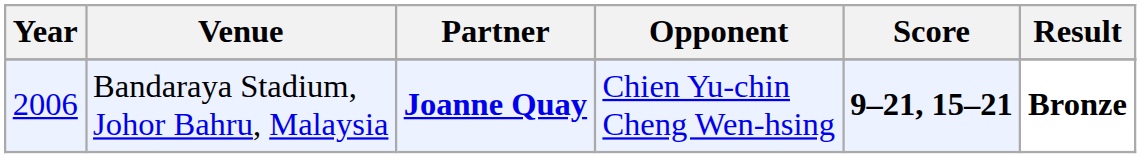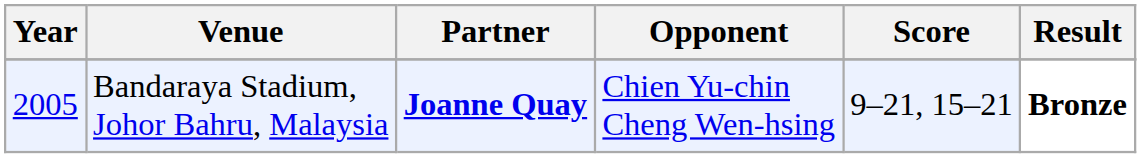Bandaraya Stadium, Johor Bahru, Malaysia | Year: 2006 -> 2005
Bandaraya Stadium, Johor Bahru, Malaysia | Score: bold -> normal
